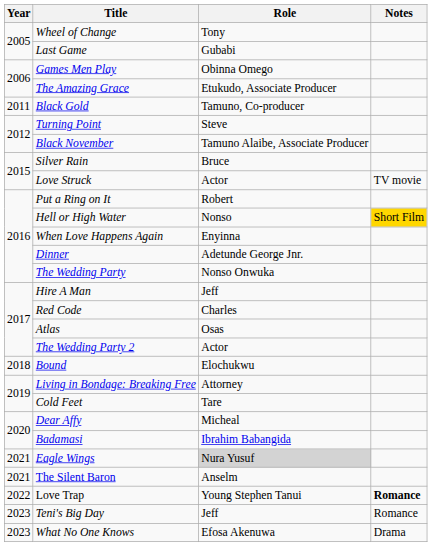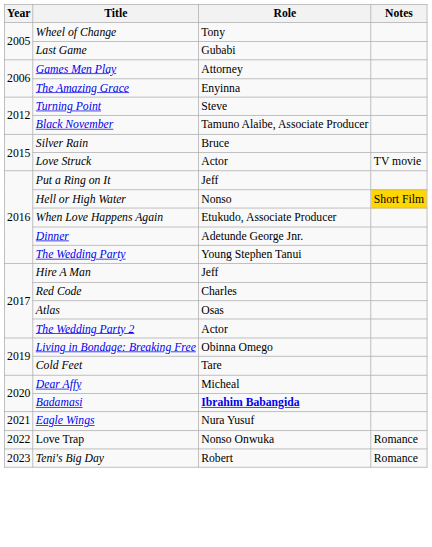Games Men Play | Role: Obinna Omego -> Attorney
The Amazing Grace | Role: Etukudo, Associate Producer -> Enyinna
- row: 2011 | Black Gold | Tamuno, Co-producer
Put a Ring on It | Role: Robert -> Jeff
When Love Happens Again | Role: Enyinna -> Etukudo, Associate Producer
The Wedding Party | Role: Nonso Onwuka -> Young Stephen Tanui
- row: 2018 | Bound | Elochukwu
Living in Bondage: Breaking Free | Role: Attorney -> Obinna Omego
Badamasi | Role: normal -> bold
Eagle Wings | Role: lightgrey background -> no background
- row: 2021 | The Silent Baron | Anselm
Love Trap | Role: Young Stephen Tanui -> Nonso Onwuka
Love Trap | Notes: bold -> normal
Teni's Big Day | Role: Jeff -> Robert
- row: 2023 | What No One Knows | Efosa Akenuwa | Drama
